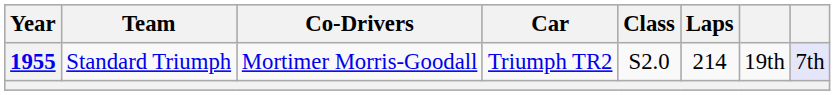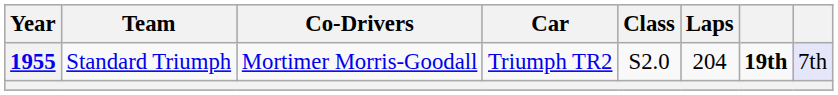1955 | Laps: 214 -> 204
1955 | column 7: normal -> bold
